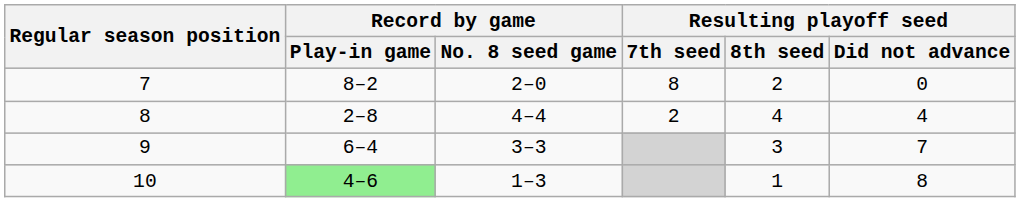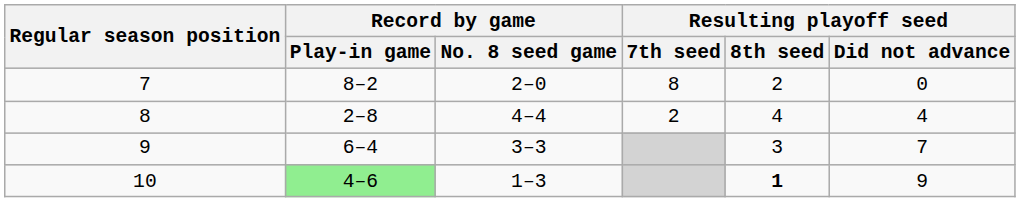10 | Resulting playoff seed / 8th seed: normal -> bold
10 | Resulting playoff seed / Did not advance: 8 -> 9
